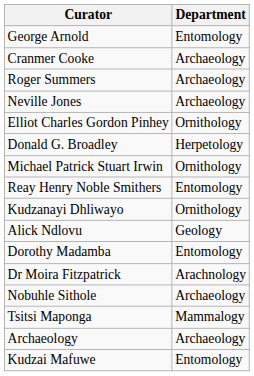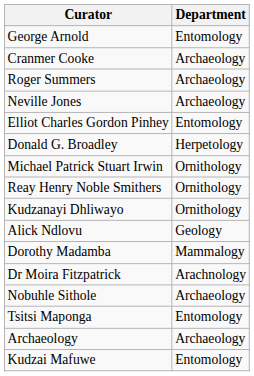Elliot Charles Gordon Pinhey | Department: Ornithology -> Entomology
Reay Henry Noble Smithers | Department: Entomology -> Ornithology
Dorothy Madamba | Department: Entomology -> Mammalogy
Tsitsi Maponga | Department: Mammalogy -> Entomology
